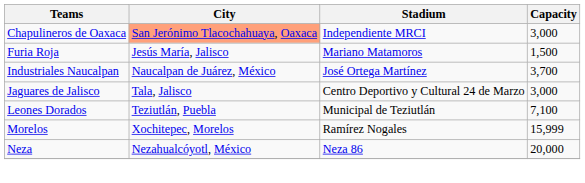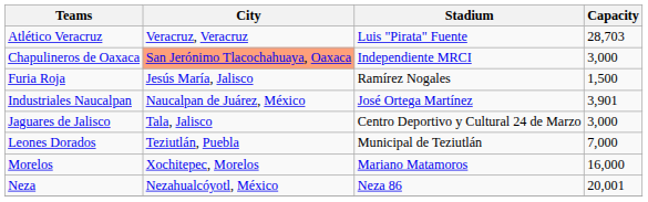+ row: Atlético Veracruz | Veracruz, Veracruz | Luis "Pirata" Fuente | 28,703
Furia Roja | Stadium: Mariano Matamoros -> Ramírez Nogales
Industriales Naucalpan | Capacity: 3,700 -> 3,901
Leones Dorados | Capacity: 7,100 -> 7,000
Morelos | Stadium: Ramírez Nogales -> Mariano Matamoros
Morelos | Capacity: 15,999 -> 16,000
Neza | Capacity: 20,000 -> 20,001
